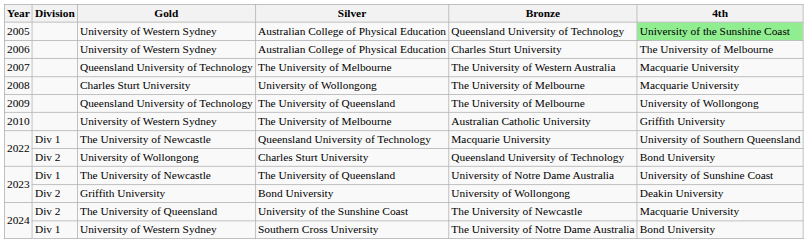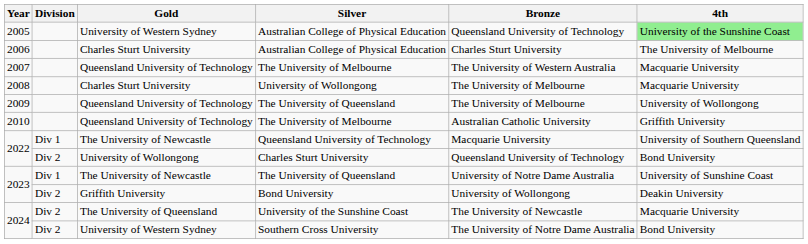2006 | Gold: University of Western Sydney -> Charles Sturt University
2010 | Gold: University of Western Sydney -> Queensland University of Technology
2024 / Southern Cross University | Division: Div 1 -> Div 2
